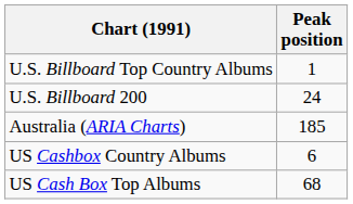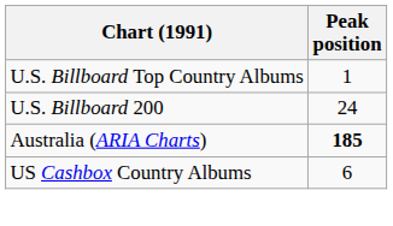Australia (ARIA Charts) | Peak position: normal -> bold
- row: US Cash Box Top Albums | 68
